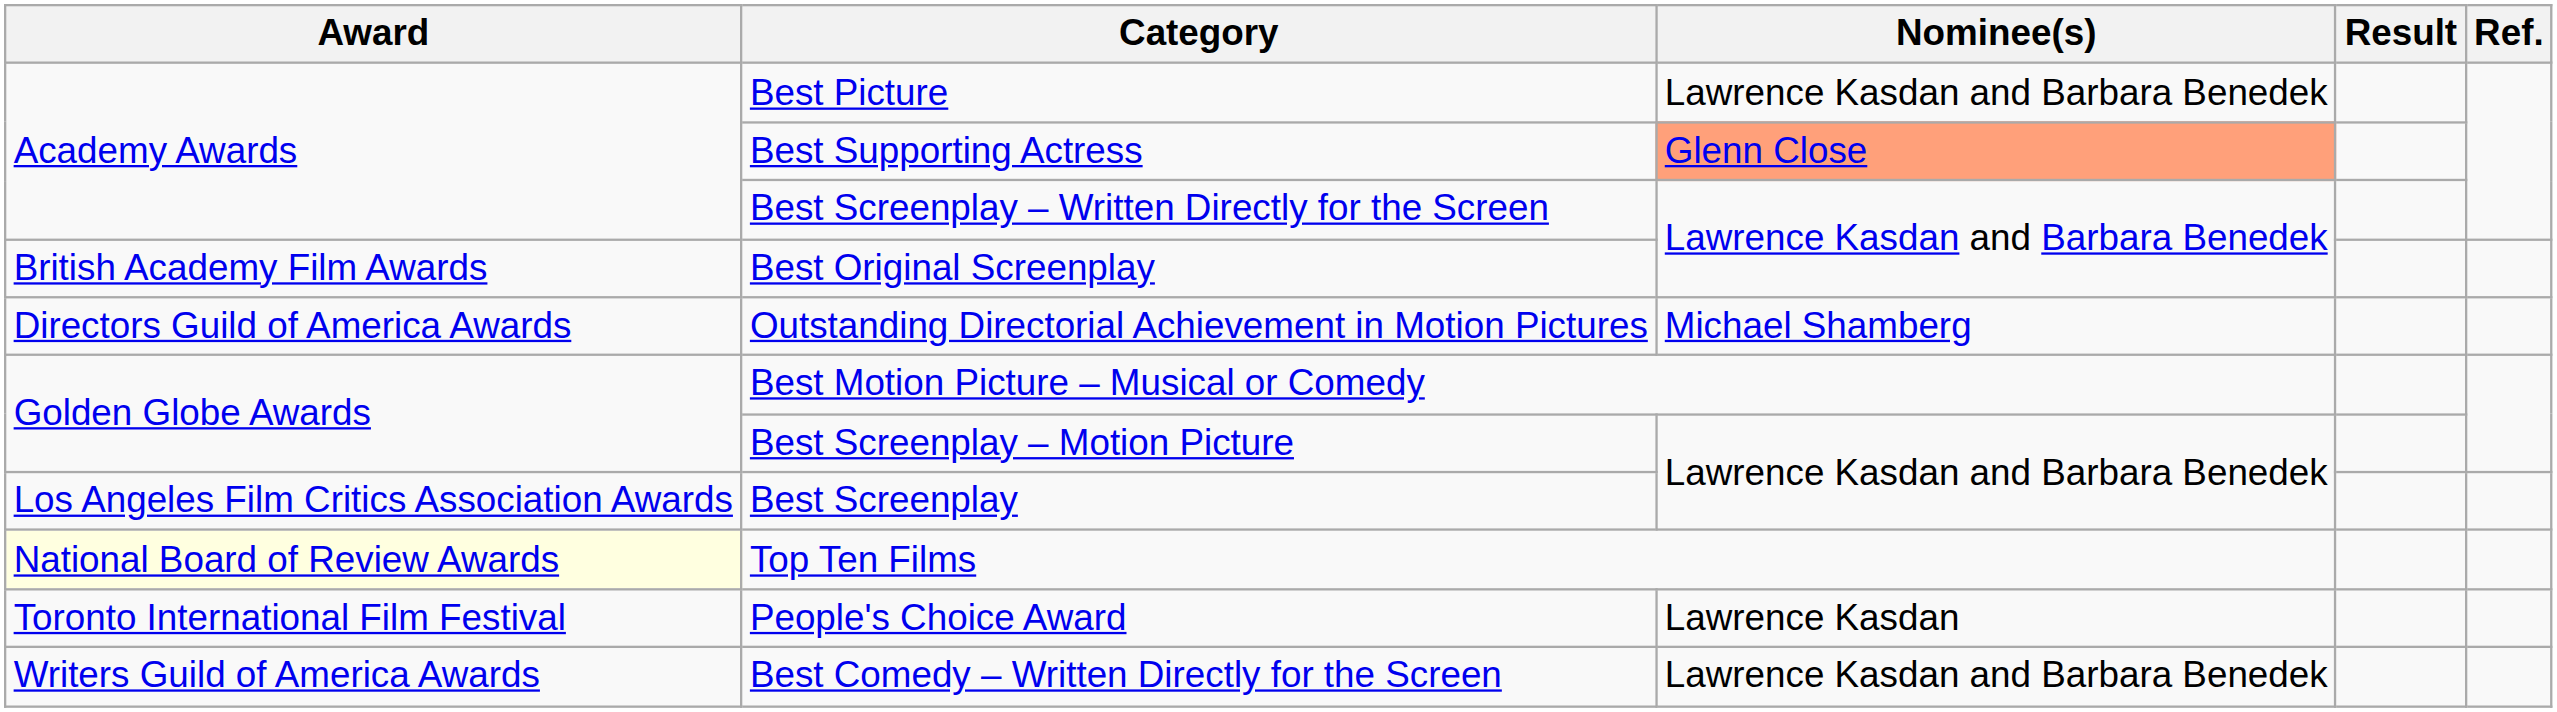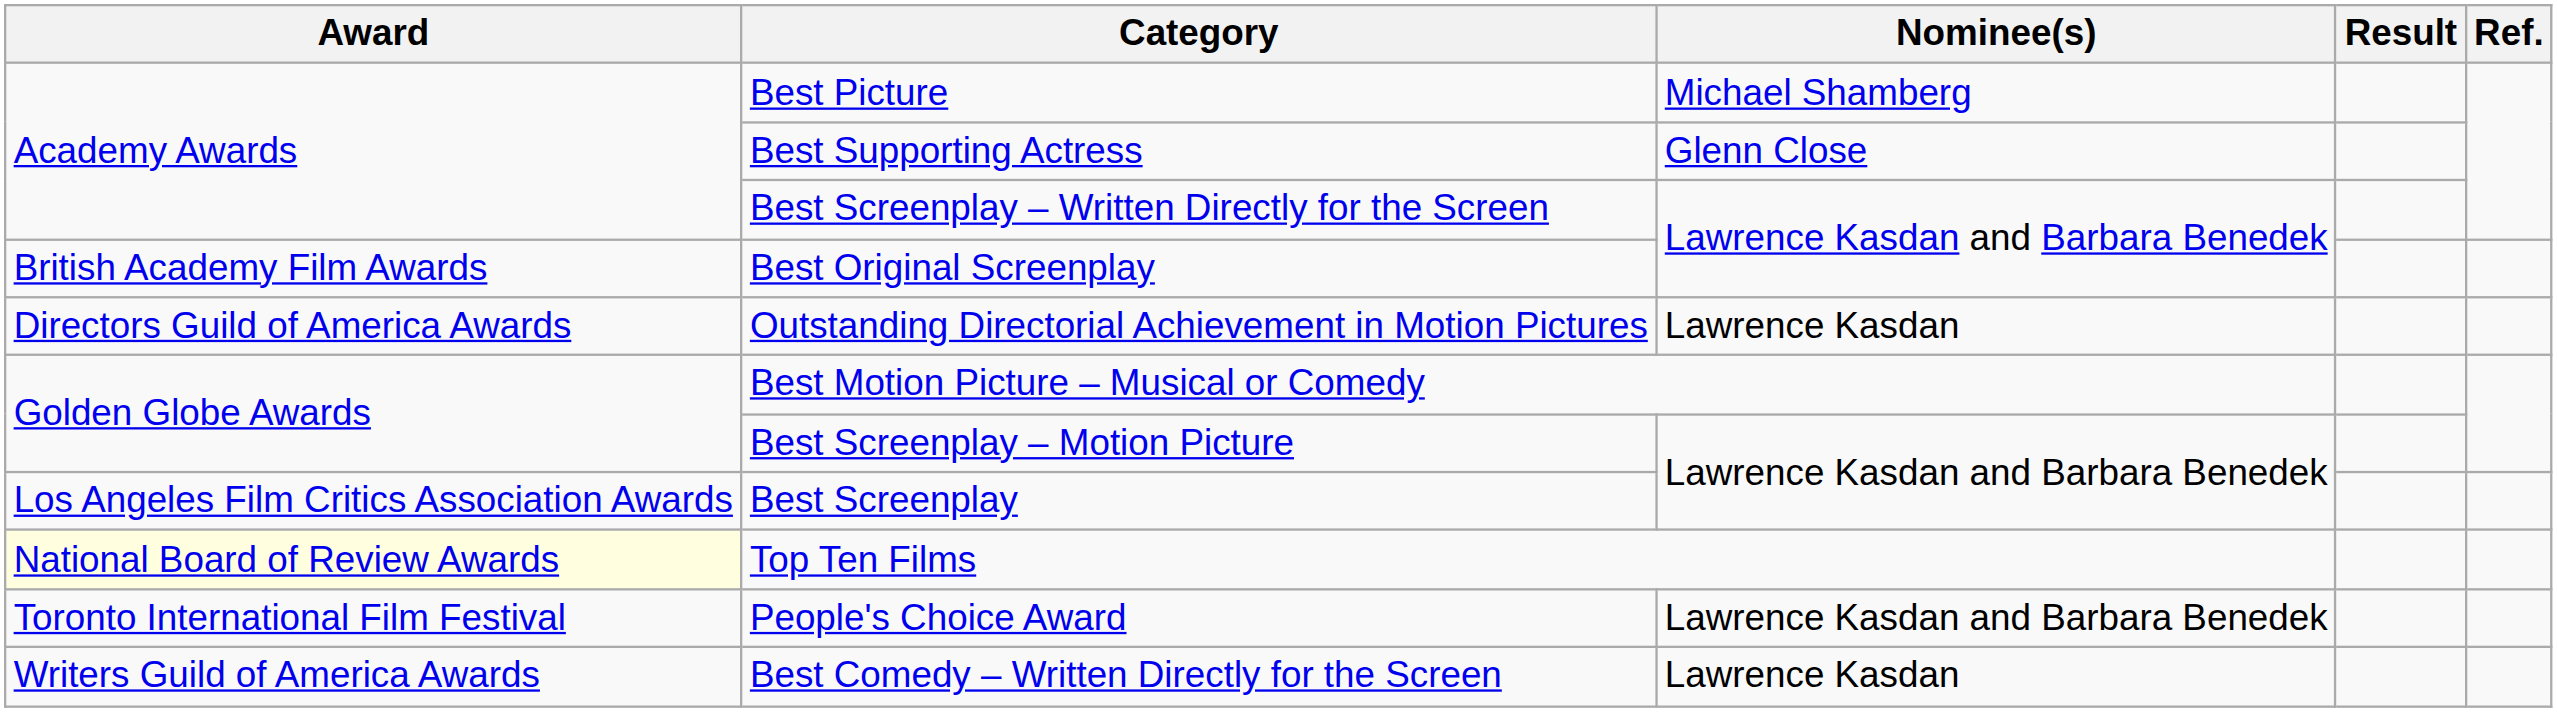Best Picture | Nominee(s): Lawrence Kasdan and Barbara Benedek -> Michael Shamberg
Best Supporting Actress | Nominee(s): lightsalmon background -> no background
Outstanding Directorial Achievement in Motion Pictures | Nominee(s): Michael Shamberg -> Lawrence Kasdan
People's Choice Award | Nominee(s): Lawrence Kasdan -> Lawrence Kasdan and Barbara Benedek
Best Comedy – Written Directly for the Screen | Nominee(s): Lawrence Kasdan and Barbara Benedek -> Lawrence Kasdan
